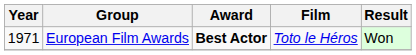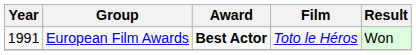European Film Awards | Year: 1971 -> 1991
